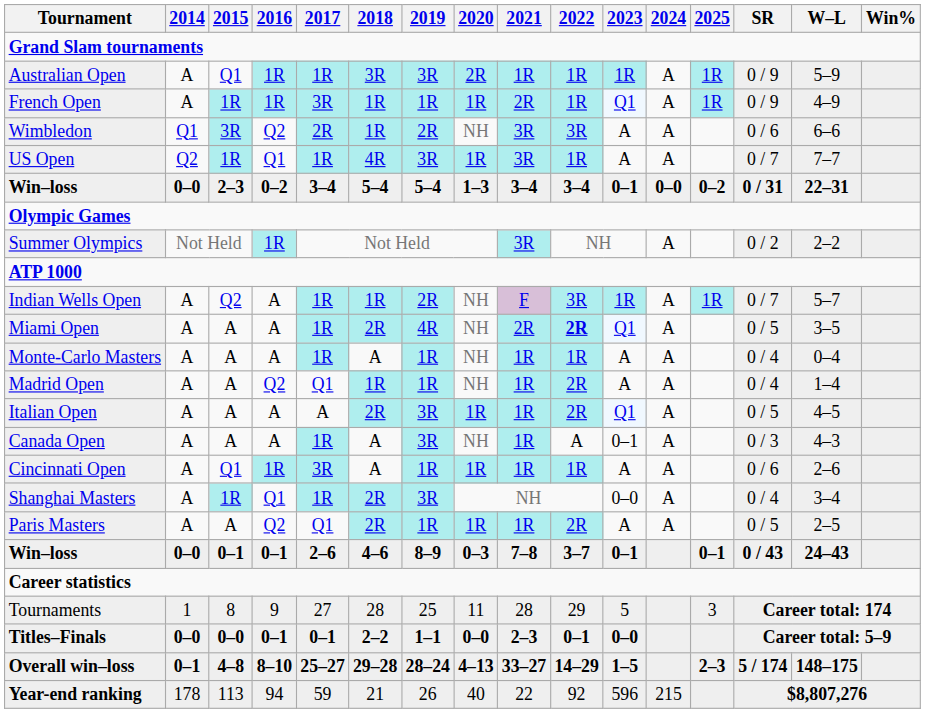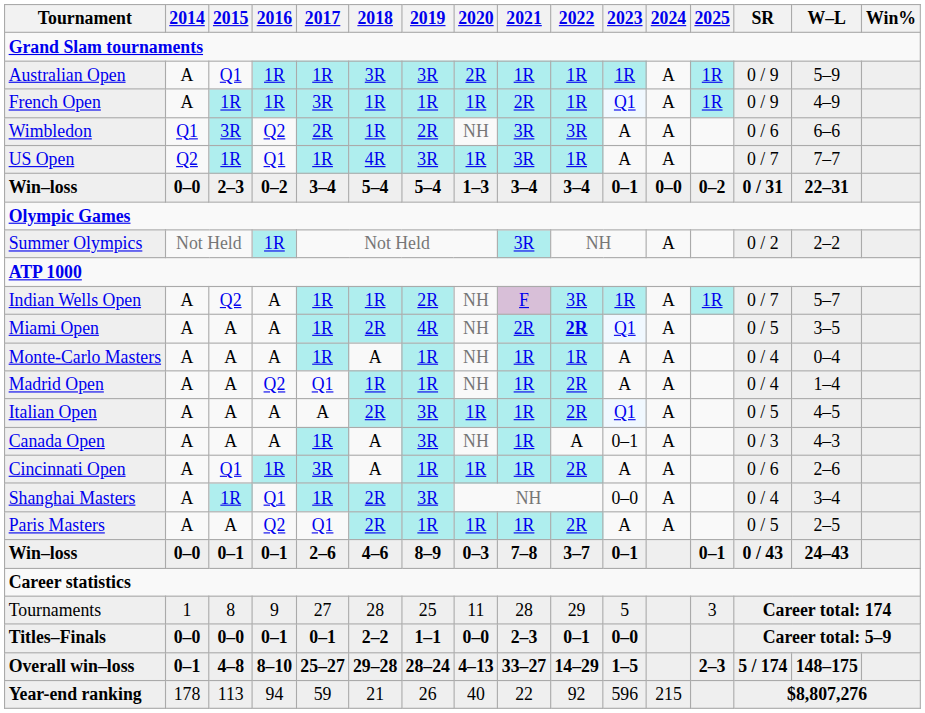Cincinnati Open | 2022: 1R -> 2R
